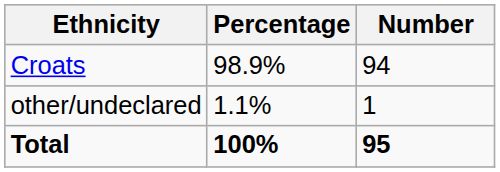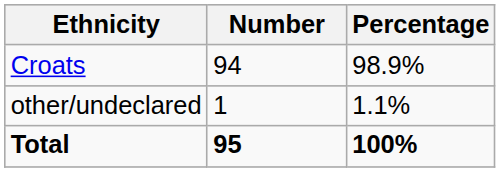columns swapped: Number <-> Percentage
